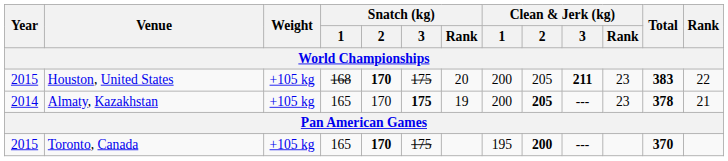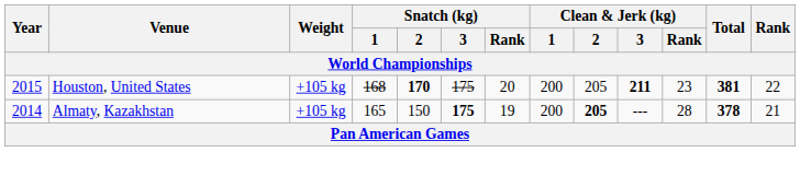Houston, United States | Total: 383 -> 381
Almaty, Kazakhstan | Snatch (kg) / 2: 170 -> 150
Almaty, Kazakhstan | Clean & Jerk (kg) / Rank: 23 -> 28
- row: 2015 | Toronto, Canada | +105 kg | 165 | 170 | 175 | 195 | 200 | --- | 370
